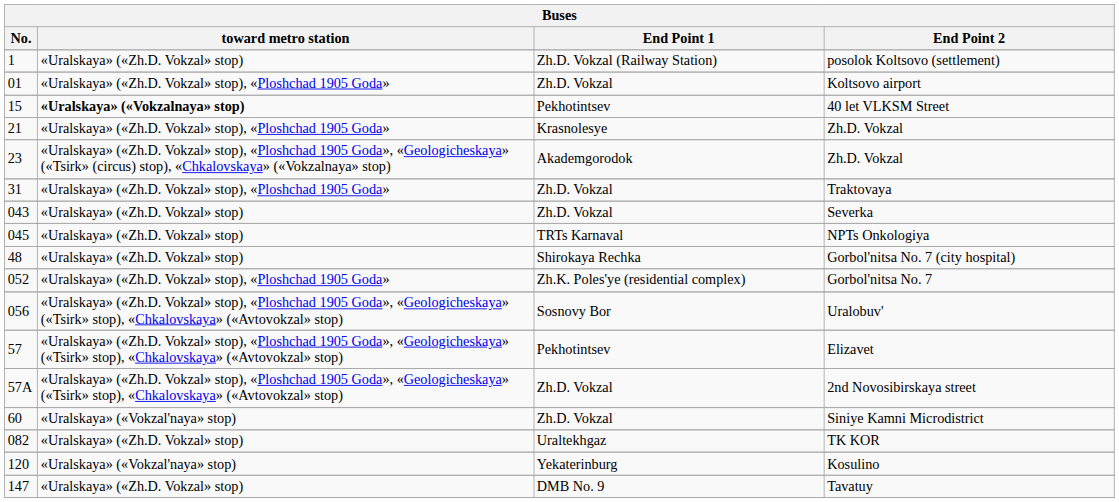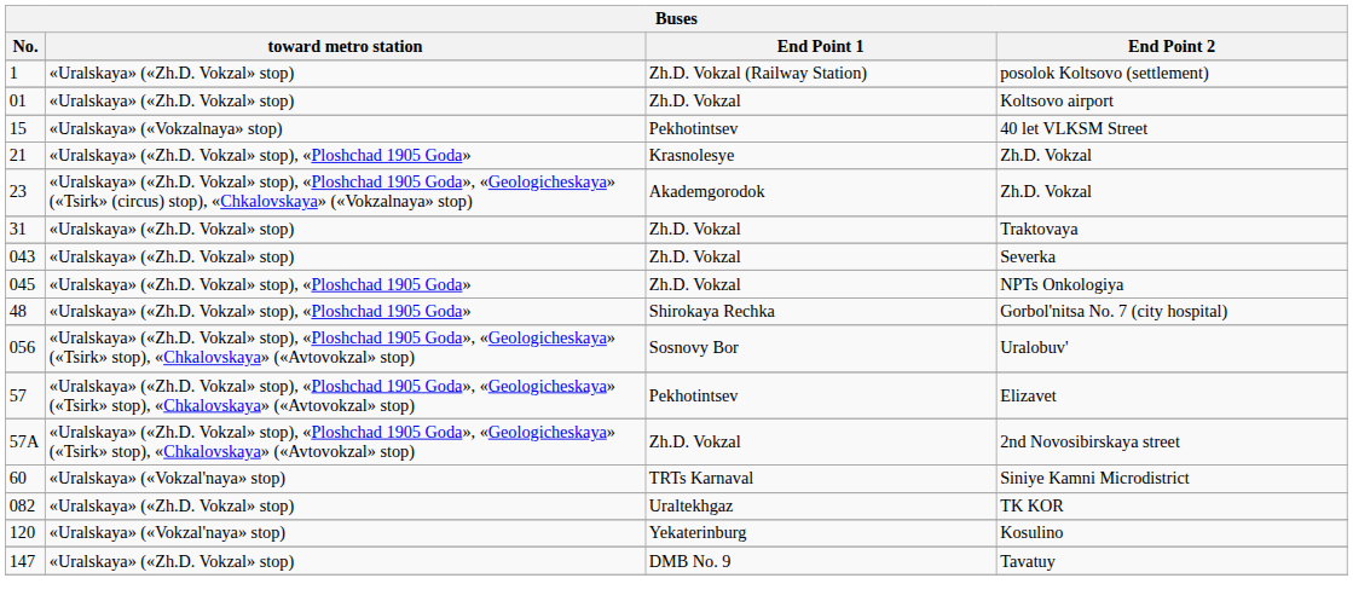Koltsovo airport | toward metro station: «Uralskaya» («Zh.D. Vokzal» stop), «Ploshchad 1905 Goda» -> «Uralskaya» («Zh.D. Vokzal» stop)
40 let VLKSM Street | toward metro station: bold -> normal
Traktovaya | toward metro station: «Uralskaya» («Zh.D. Vokzal» stop), «Ploshchad 1905 Goda» -> «Uralskaya» («Zh.D. Vokzal» stop)
NPTs Onkologiya | toward metro station: «Uralskaya» («Zh.D. Vokzal» stop) -> «Uralskaya» («Zh.D. Vokzal» stop), «Ploshchad 1905 Goda»
NPTs Onkologiya | End Point 1: TRTs Karnaval -> Zh.D. Vokzal
Gorbol'nitsa No. 7 (city hospital) | toward metro station: «Uralskaya» («Zh.D. Vokzal» stop) -> «Uralskaya» («Zh.D. Vokzal» stop), «Ploshchad 1905 Goda»
- row: 052 | «Uralskaya» («Zh.D. Vokzal» stop), «Ploshchad 1905 Goda» | Zh.K. Poles'ye (residential complex) | Gorbol'nitsa No. 7
Siniye Kamni Microdistrict | End Point 1: Zh.D. Vokzal -> TRTs Karnaval
